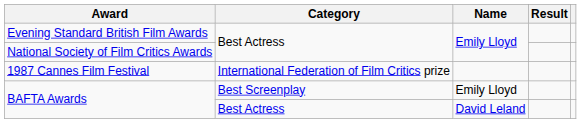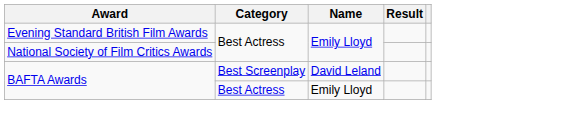- row: 1987 Cannes Film Festival | International Federation of Film Critics prize
BAFTA Awards / Best Screenplay | Name: Emily Lloyd -> David Leland
BAFTA Awards / Best Actress | Name: David Leland -> Emily Lloyd
